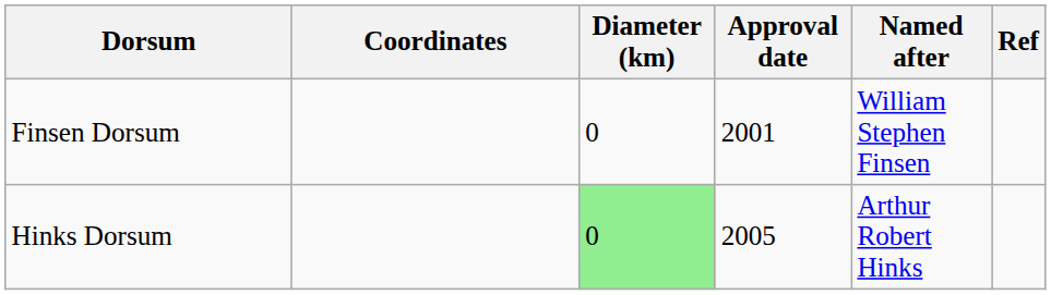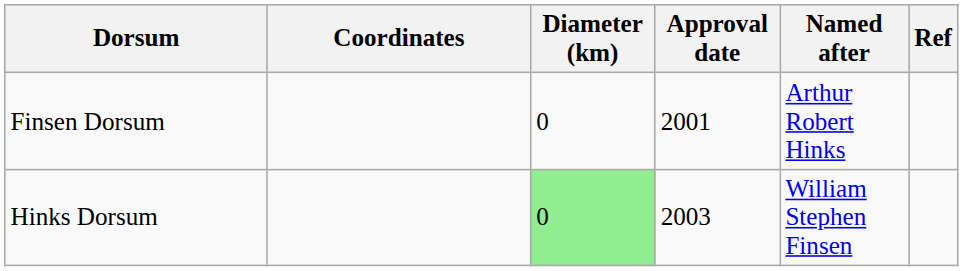Finsen Dorsum | Named after: William Stephen Finsen -> Arthur Robert Hinks
Hinks Dorsum | Approval date: 2005 -> 2003
Hinks Dorsum | Named after: Arthur Robert Hinks -> William Stephen Finsen
